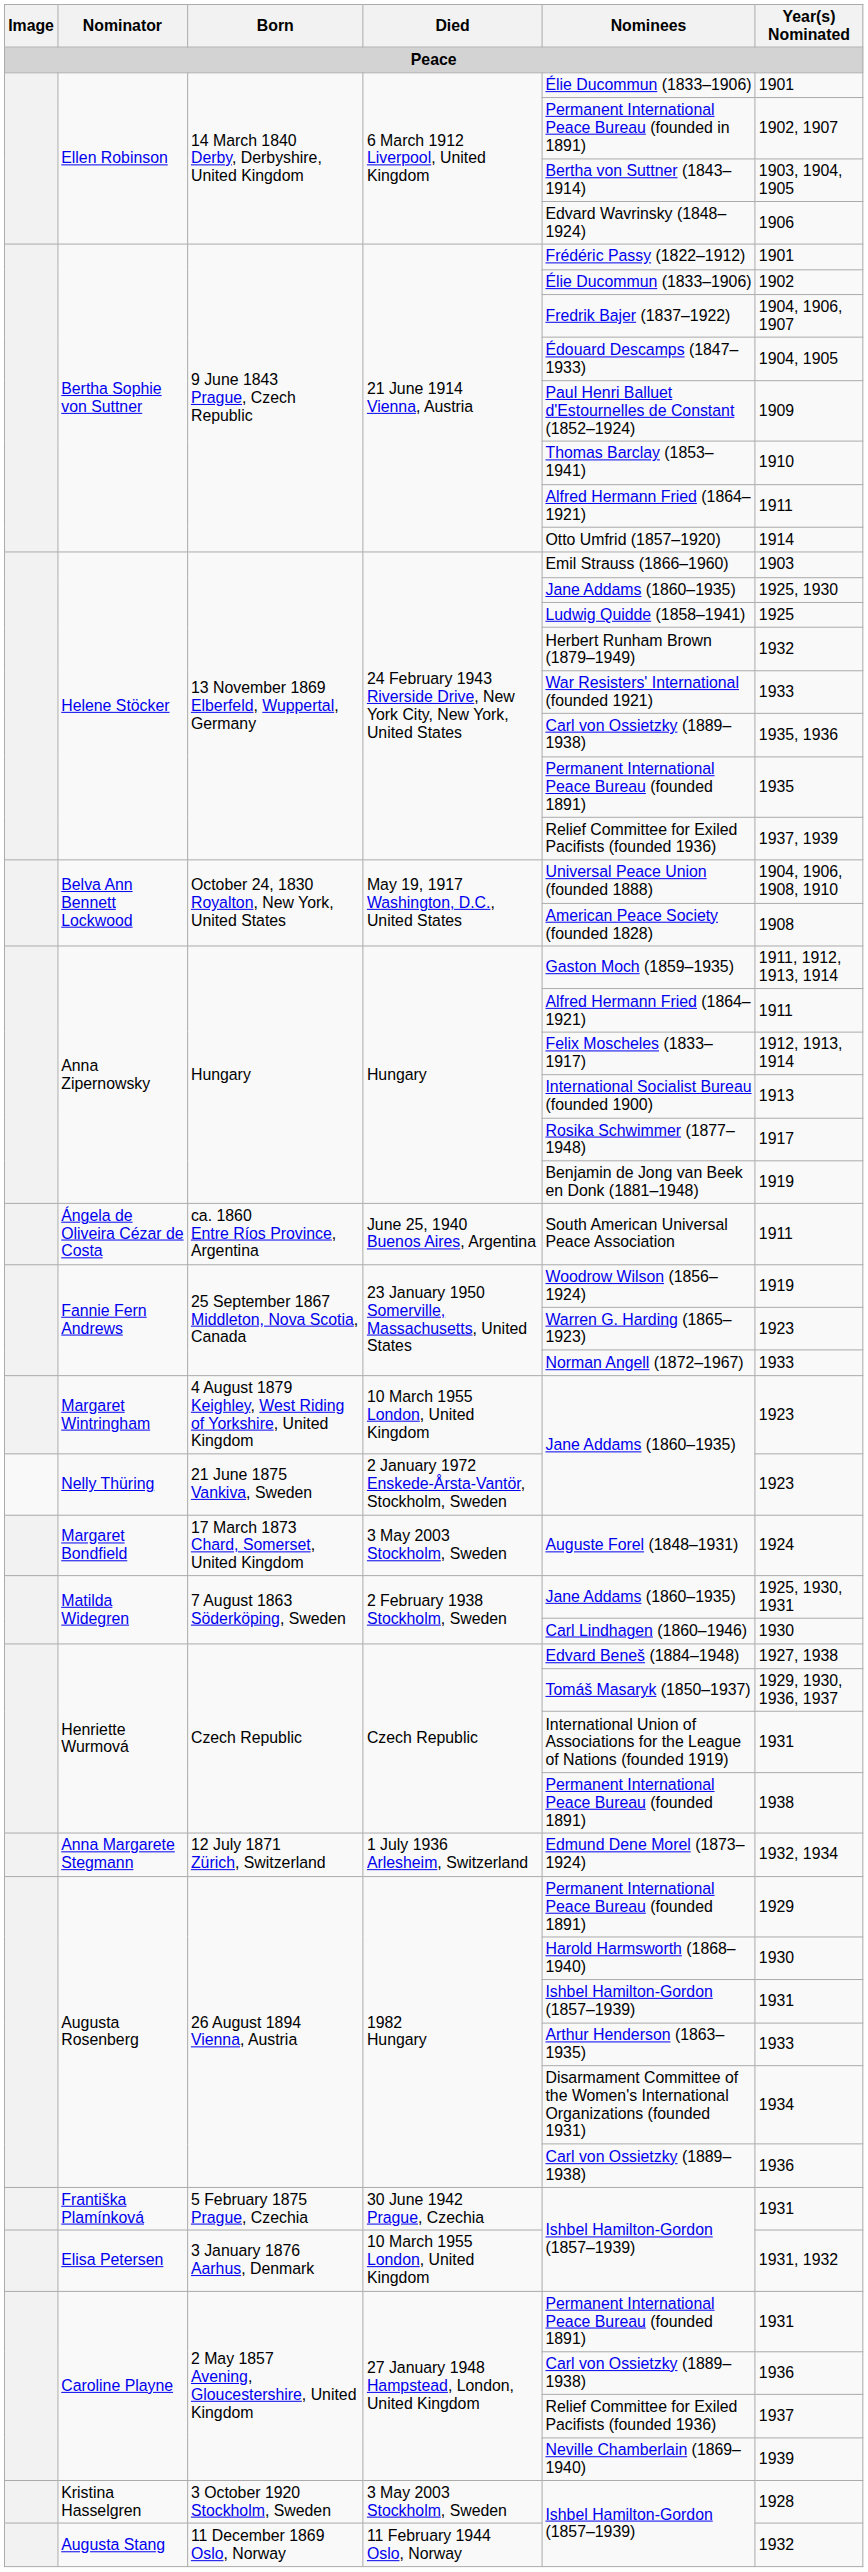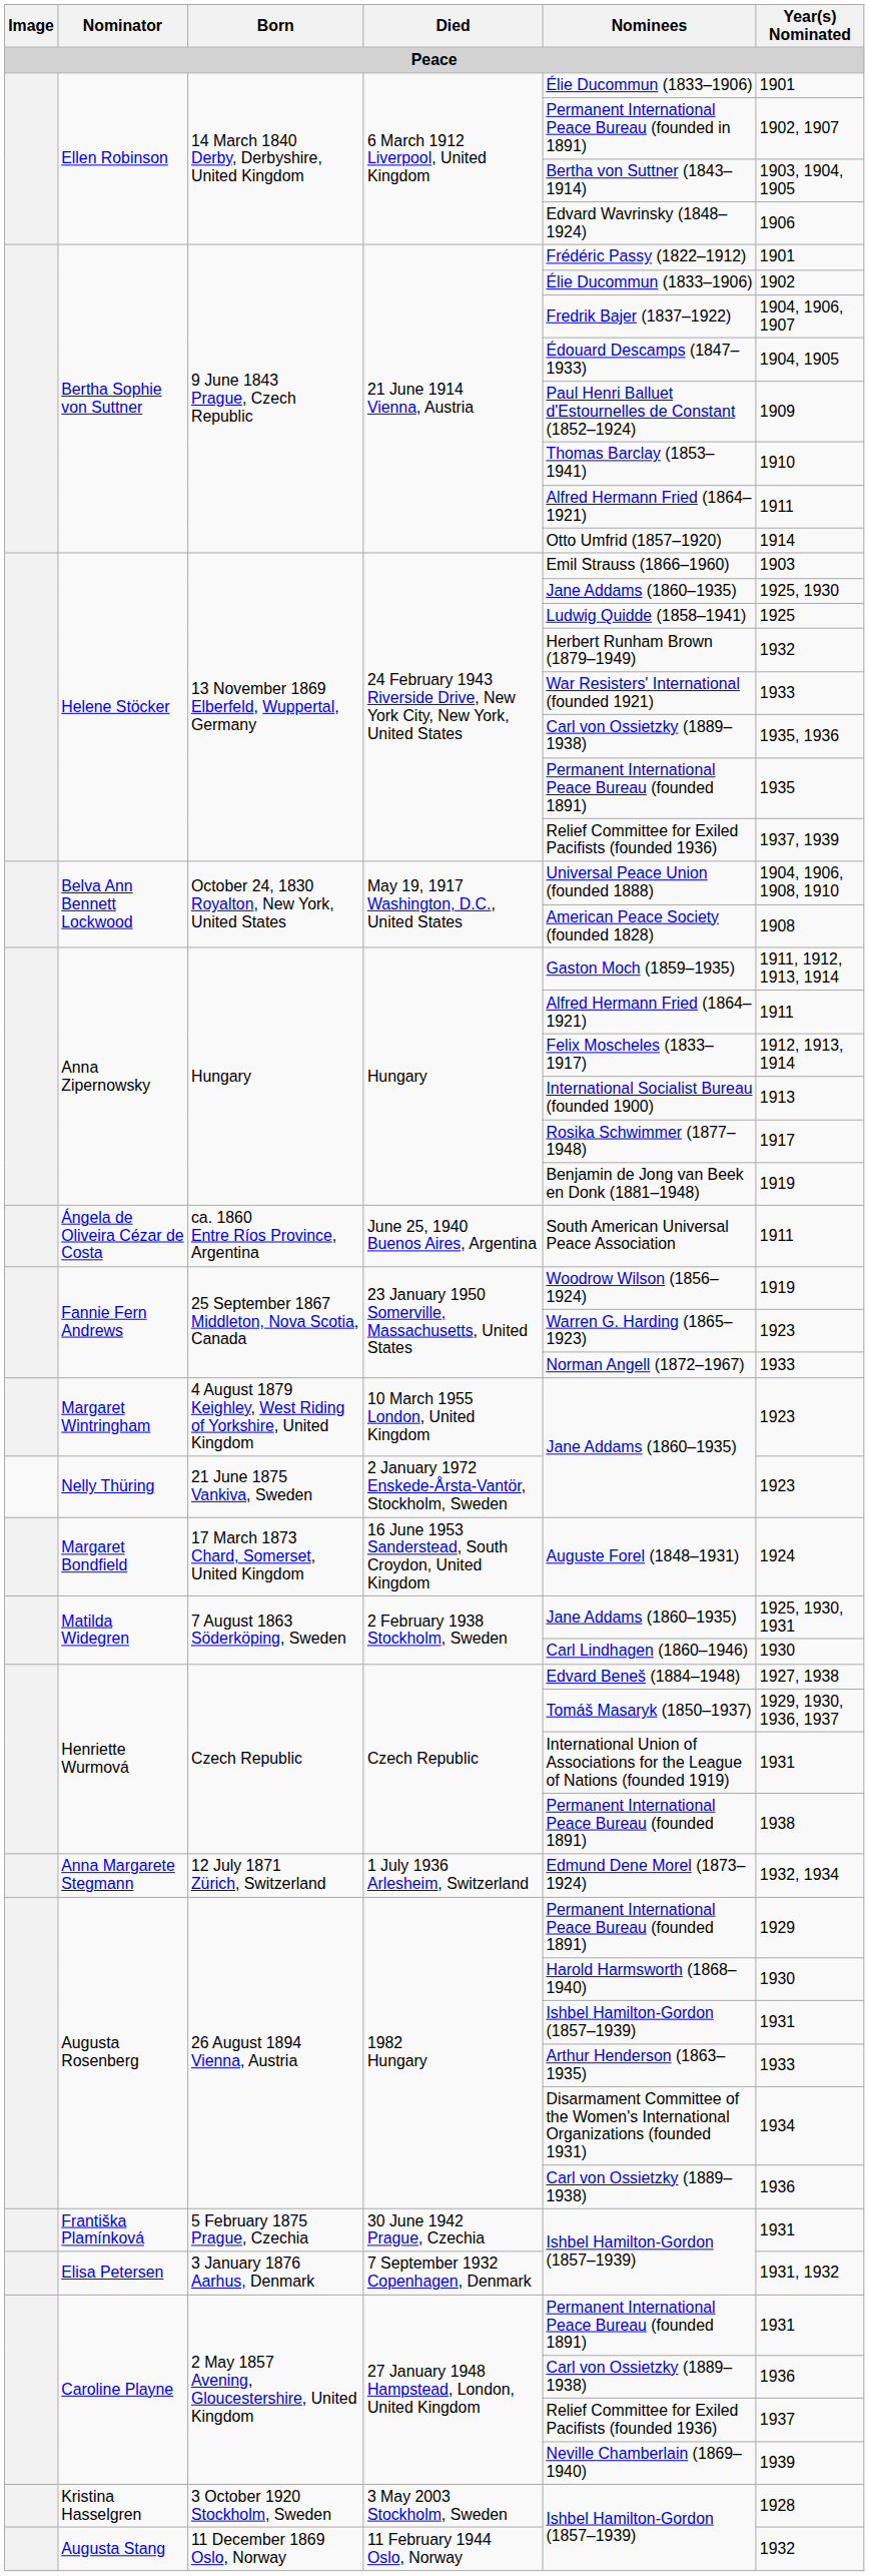Margaret Bondfield | Died: 3 May 2003 Stockholm, Sweden -> 16 June 1953 Sanderstead, South Croydon, United Kingdom
Elisa Petersen | Died: 10 March 1955 London, United Kingdom -> 7 September 1932 Copenhagen, Denmark
